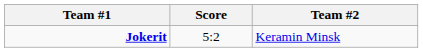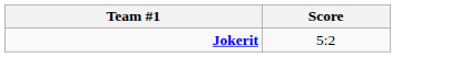- column: Team #2 | Keramin Minsk
